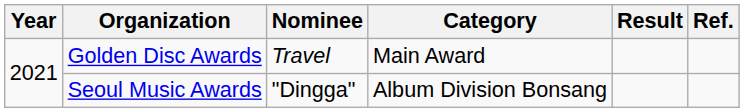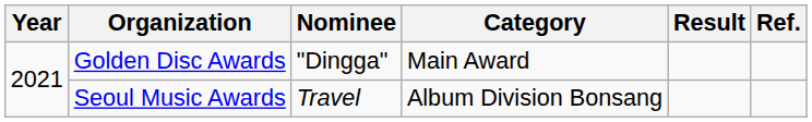Golden Disc Awards | Nominee: Travel -> "Dingga"
Seoul Music Awards | Nominee: "Dingga" -> Travel
